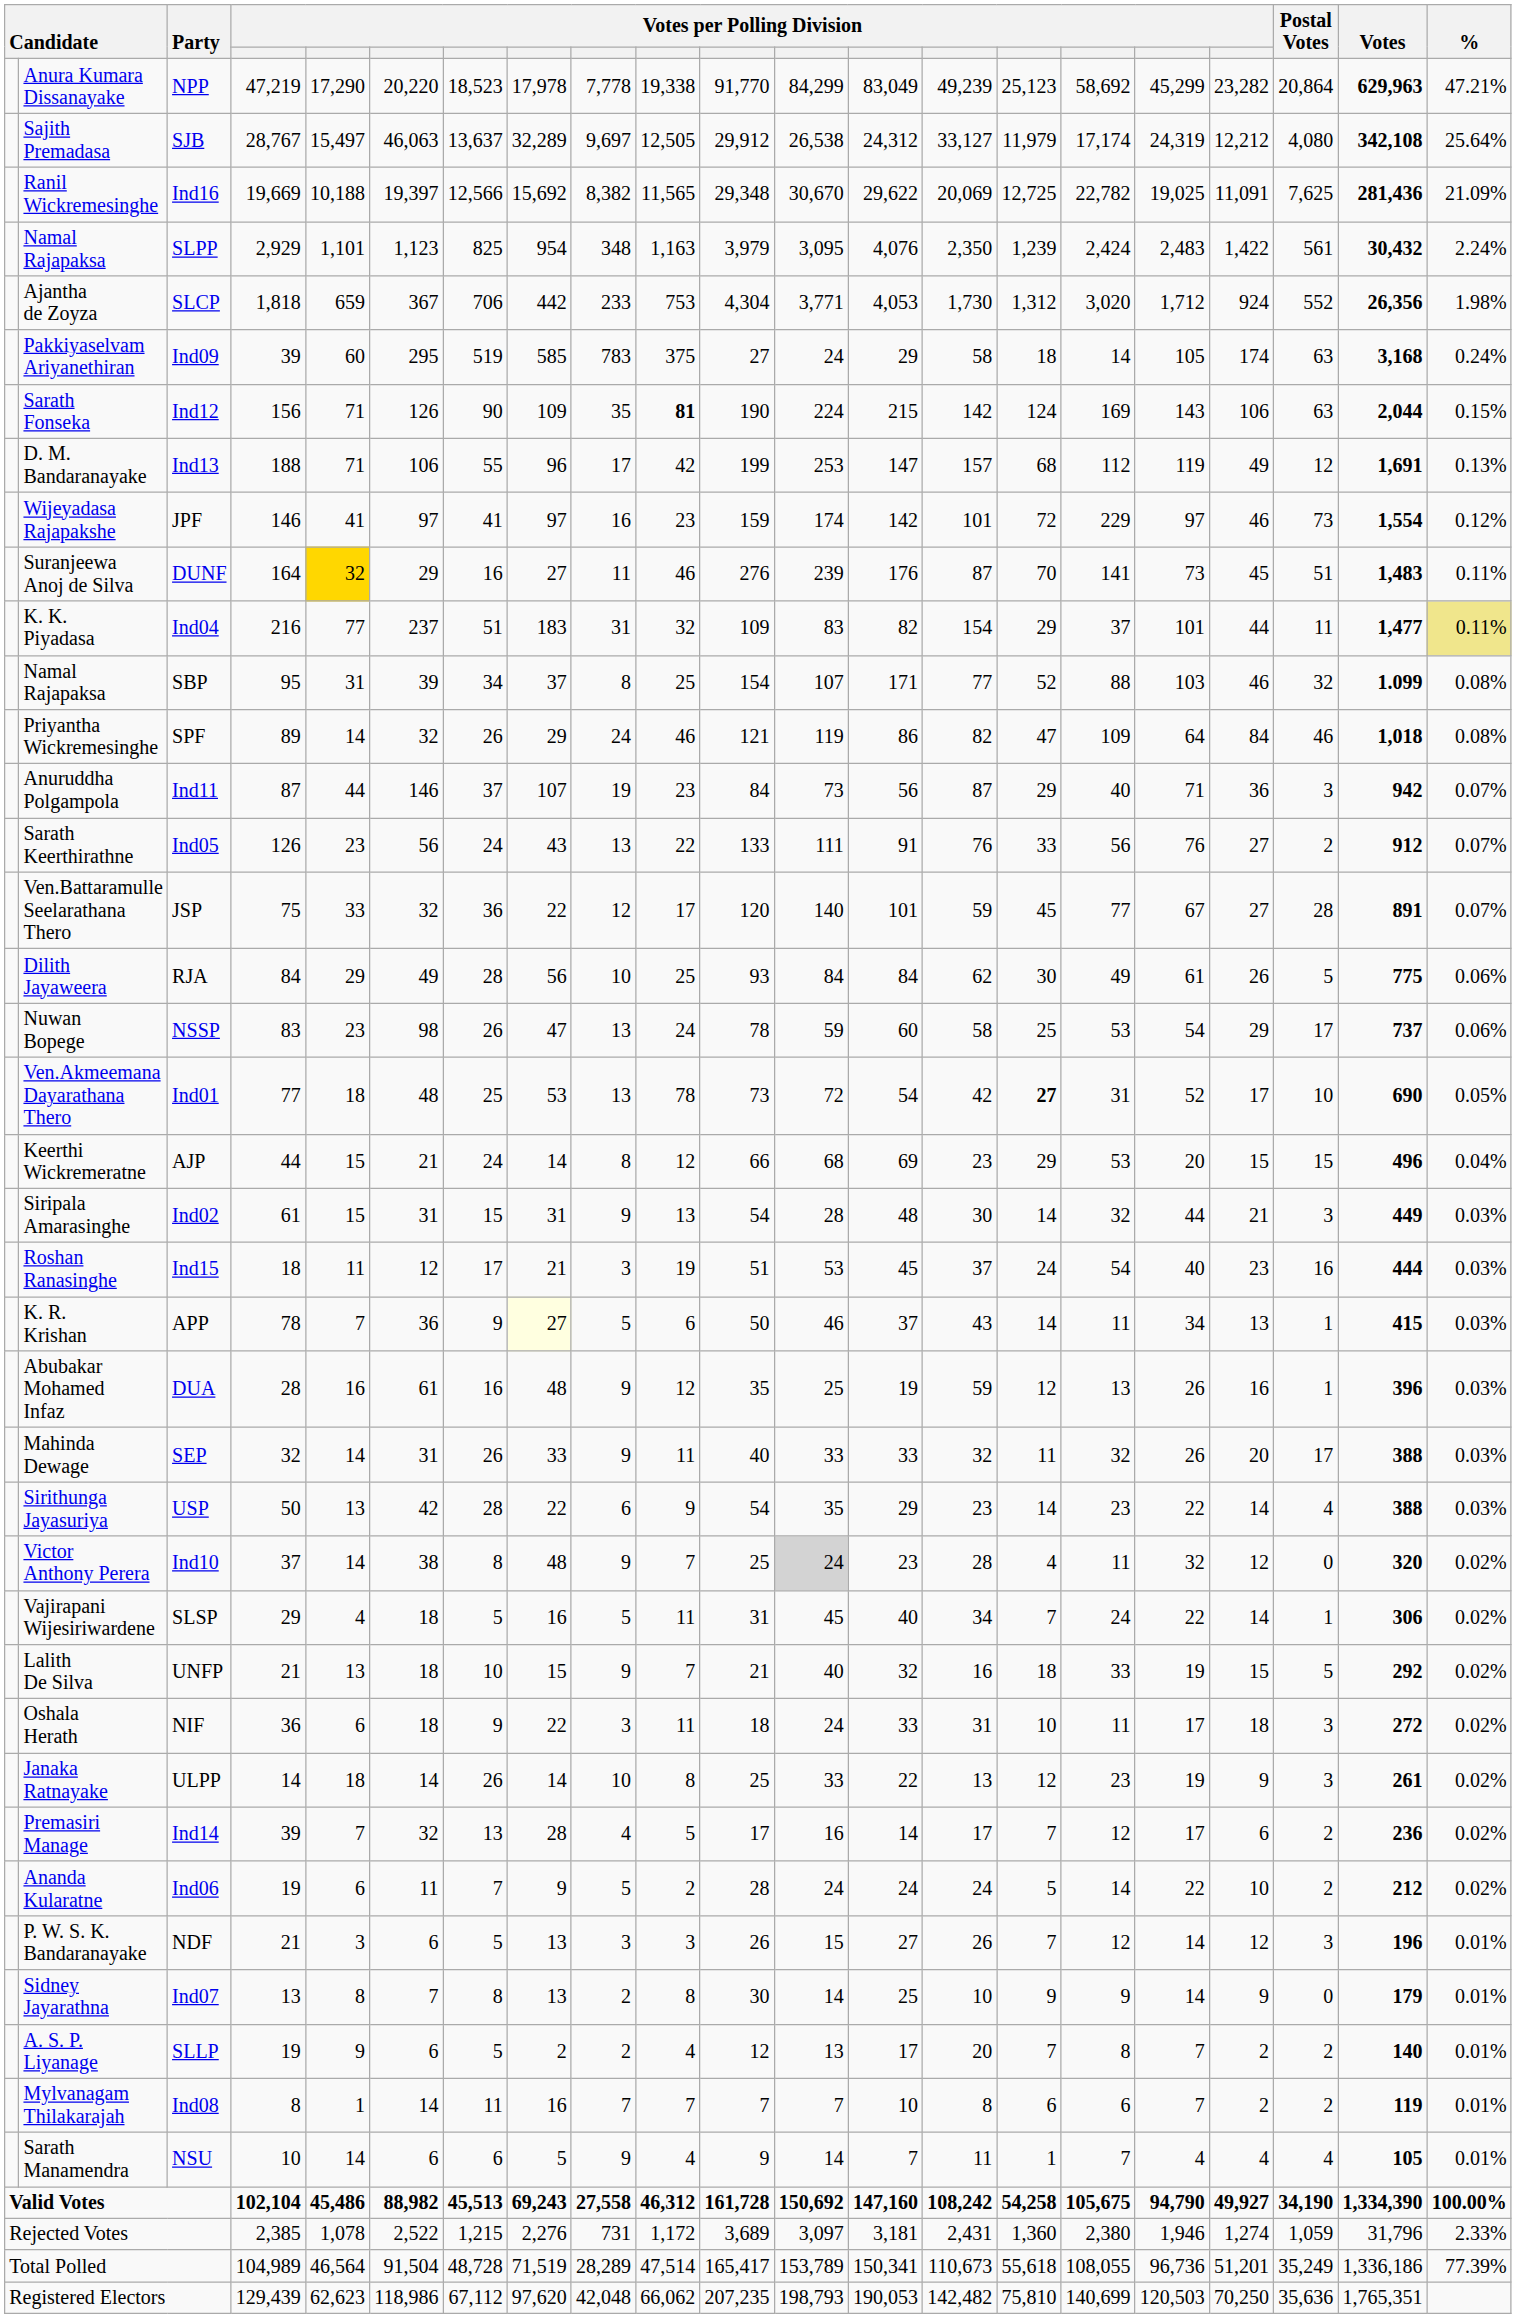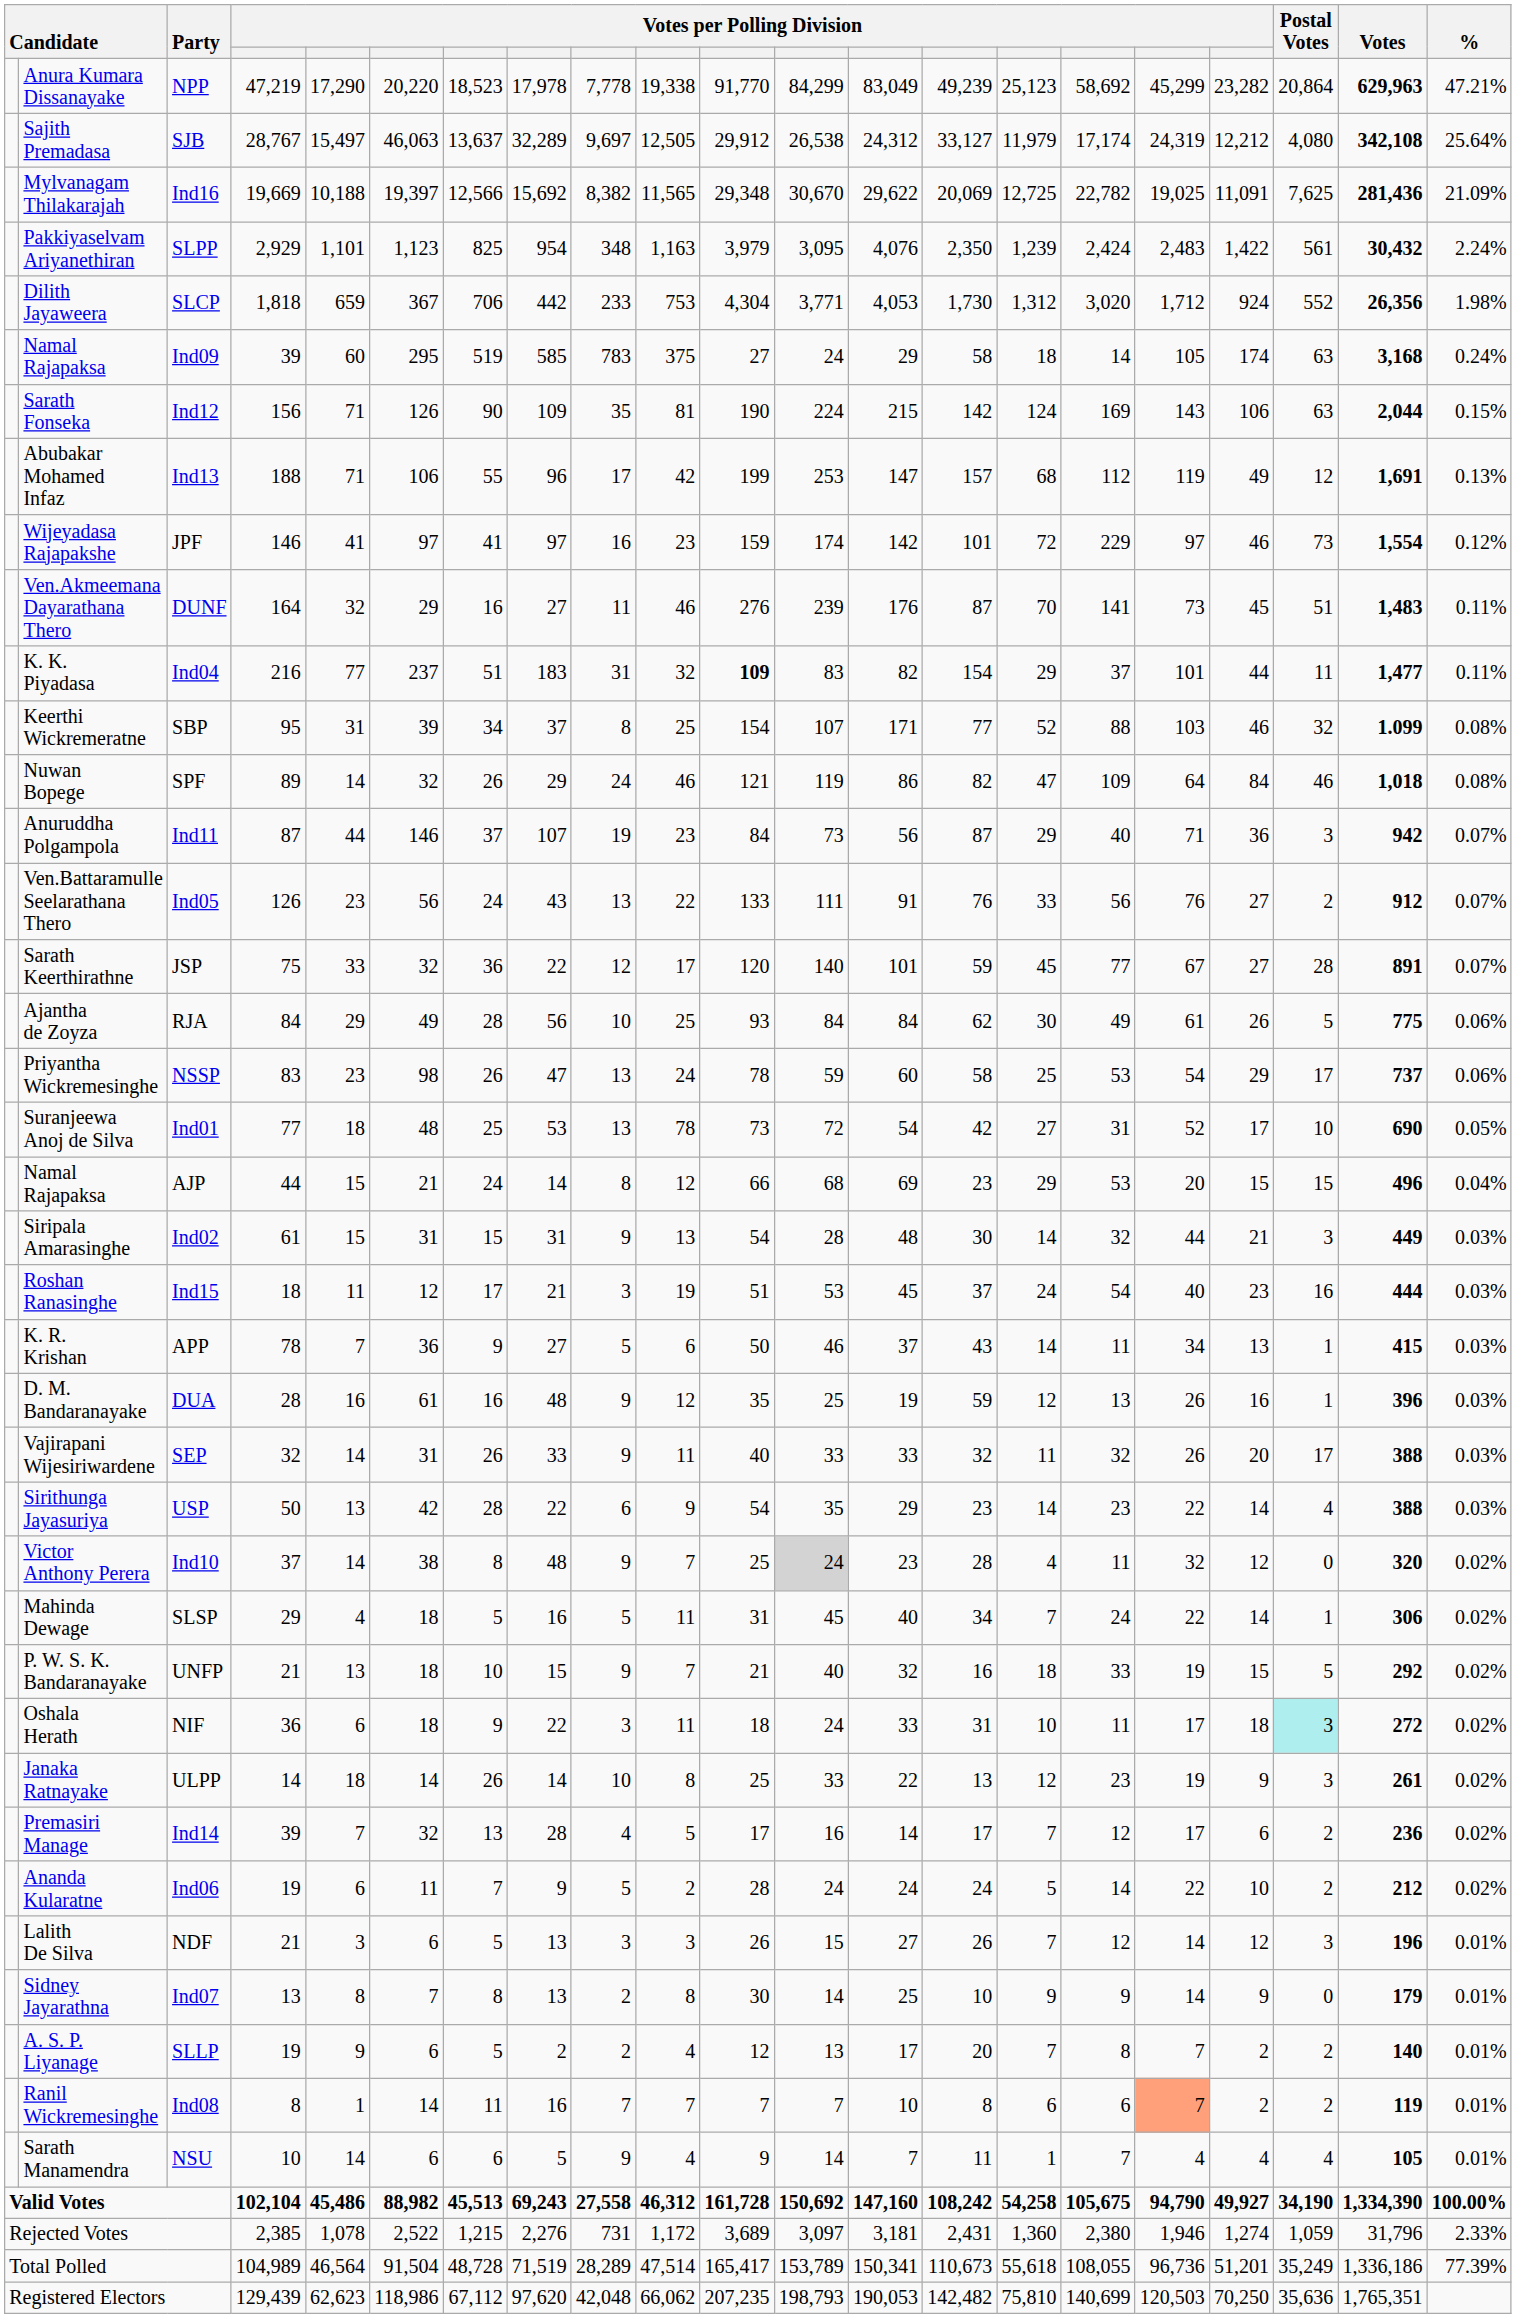Ind16 | column 2: Ranil Wickremesinghe -> Mylvanagam Thilakarajah
SLPP | column 2: Namal Rajapaksa -> Pakkiyaselvam Ariyanethiran
SLCP | column 2: Ajantha de Zoyza -> Dilith Jayaweera
Ind09 | column 2: Pakkiyaselvam Ariyanethiran -> Namal Rajapaksa
Ind12 | column 10: bold -> normal
Ind13 | column 2: D. M. Bandaranayake -> Abubakar Mohamed Infaz
DUNF | column 2: Suranjeewa Anoj de Silva -> Ven.Akmeemana Dayarathana Thero
DUNF | column 5: gold background -> no background
Ind04 | column 11: normal -> bold
Ind04 | %: khaki background -> no background
SBP | column 2: Namal Rajapaksa -> Keerthi Wickremeratne
SPF | column 2: Priyantha Wickremesinghe -> Nuwan Bopege
Ind05 | column 2: Sarath Keerthirathne -> Ven.Battaramulle Seelarathana Thero
JSP | column 2: Ven.Battaramulle Seelarathana Thero -> Sarath Keerthirathne
RJA | column 2: Dilith Jayaweera -> Ajantha de Zoyza
NSSP | column 2: Nuwan Bopege -> Priyantha Wickremesinghe
Ind01 | column 2: Ven.Akmeemana Dayarathana Thero -> Suranjeewa Anoj de Silva
Ind01 | column 15: bold -> normal
AJP | column 2: Keerthi Wickremeratne -> Namal Rajapaksa
APP | column 8: lightyellow background -> no background
DUA | column 2: Abubakar Mohamed Infaz -> D. M. Bandaranayake
SEP | column 2: Mahinda Dewage -> Vajirapani Wijesiriwardene
SLSP | column 2: Vajirapani Wijesiriwardene -> Mahinda Dewage
UNFP | column 2: Lalith De Silva -> P. W. S. K. Bandaranayake
NIF | Postal Votes: no background -> paleturquoise background
NDF | column 2: P. W. S. K. Bandaranayake -> Lalith De Silva
Ind08 | column 2: Mylvanagam Thilakarajah -> Ranil Wickremesinghe
Ind08 | column 17: no background -> lightsalmon background
